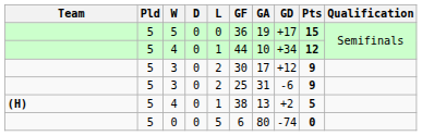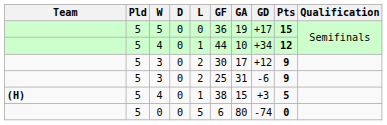(H) / 4 | GA: 13 -> 15
(H) / 4 | GD: +2 -> +3
